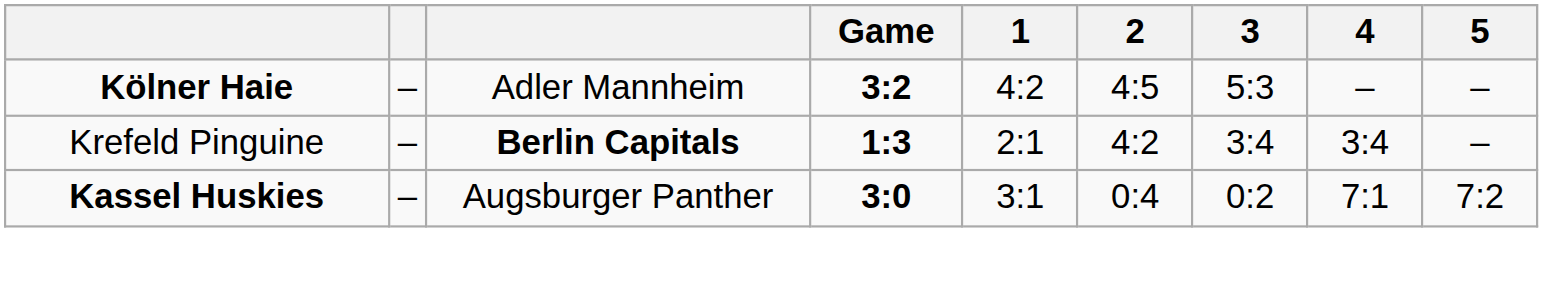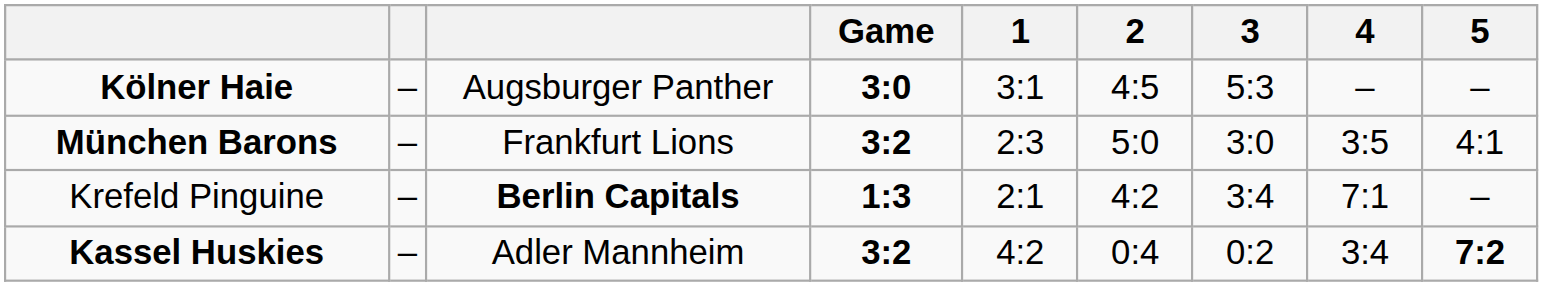Kölner Haie | column 3: Adler Mannheim -> Augsburger Panther
Kölner Haie | Game: 3:2 -> 3:0
Kölner Haie | 1: 4:2 -> 3:1
+ row: München Barons | – | Frankfurt Lions | 3:2 | 2:3 | 5:0 | 3:0 | 3:5 | 4:1
Krefeld Pinguine | 4: 3:4 -> 7:1
Kassel Huskies | column 3: Augsburger Panther -> Adler Mannheim
Kassel Huskies | Game: 3:0 -> 3:2
Kassel Huskies | 1: 3:1 -> 4:2
Kassel Huskies | 4: 7:1 -> 3:4
Kassel Huskies | 5: normal -> bold
